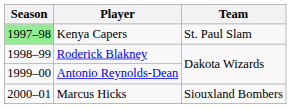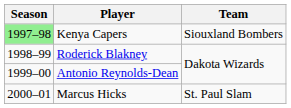Kenya Capers | Team: St. Paul Slam -> Siouxland Bombers
Marcus Hicks | Team: Siouxland Bombers -> St. Paul Slam
